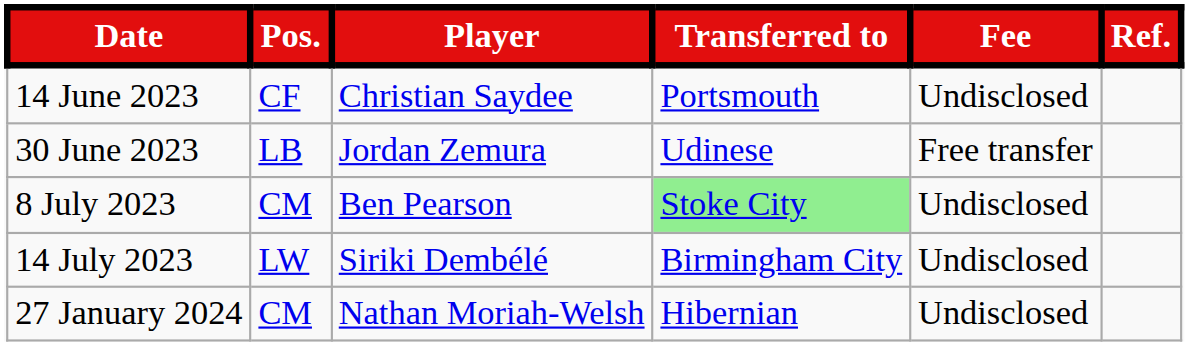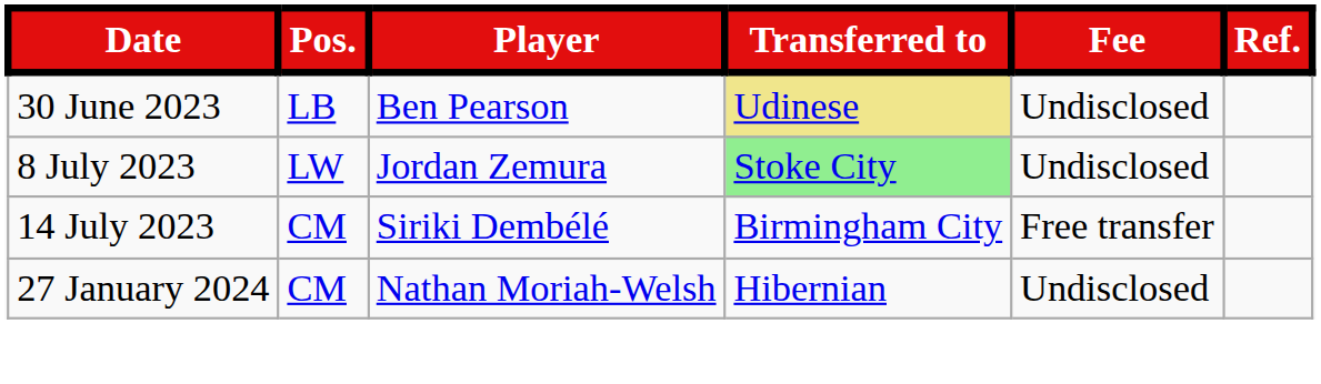- row: 14 June 2023 | CF | Christian Saydee | Portsmouth | Undisclosed
30 June 2023 | Player: Jordan Zemura -> Ben Pearson
30 June 2023 | Transferred to: no background -> khaki background
30 June 2023 | Fee: Free transfer -> Undisclosed
8 July 2023 | Pos.: CM -> LW
8 July 2023 | Player: Ben Pearson -> Jordan Zemura
14 July 2023 | Pos.: LW -> CM
14 July 2023 | Fee: Undisclosed -> Free transfer
